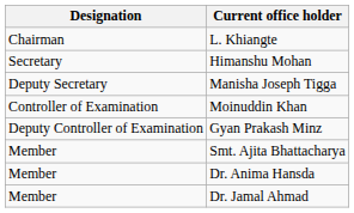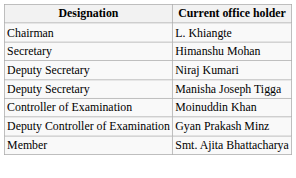+ row: Deputy Secretary | Niraj Kumari
- row: Member | Dr. Anima Hansda
- row: Member | Dr. Jamal Ahmad
